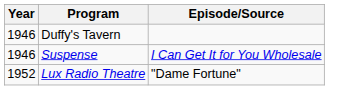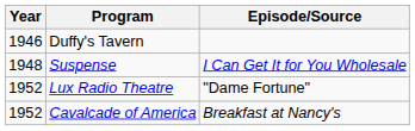Suspense | Year: 1946 -> 1948
+ row: 1952 | Cavalcade of America | Breakfast at Nancy's
